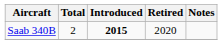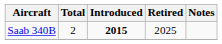Saab 340B | Retired: 2020 -> 2025
